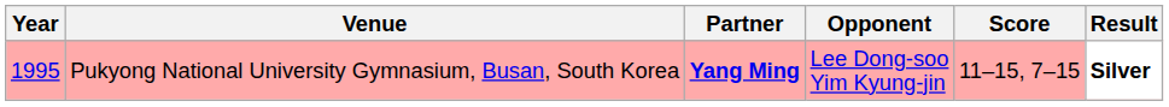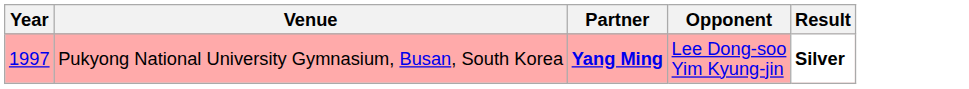- column: Score | 11–15, 7–15
Pukyong National University Gymnasium, Busan, South Korea | Year: 1995 -> 1997
